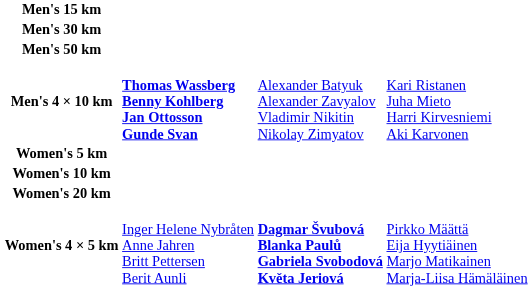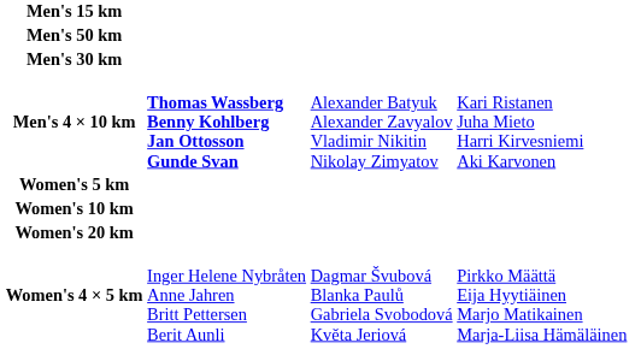rows swapped: Men's 30 km <-> Men's 50 km
Women's 4 × 5 km | column 3: bold -> normal
